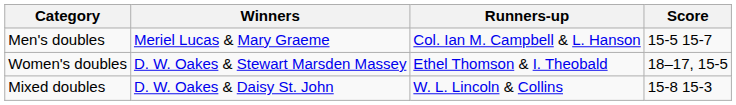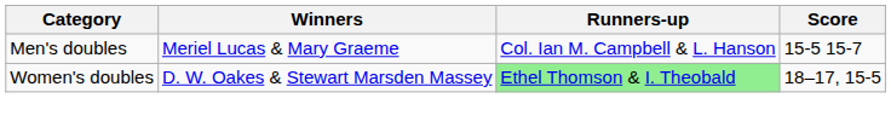Women's doubles | Runners-up: no background -> lightgreen background
- row: Mixed doubles | D. W. Oakes & Daisy St. John | W. L. Lincoln & Collins | 15-8 15-3
